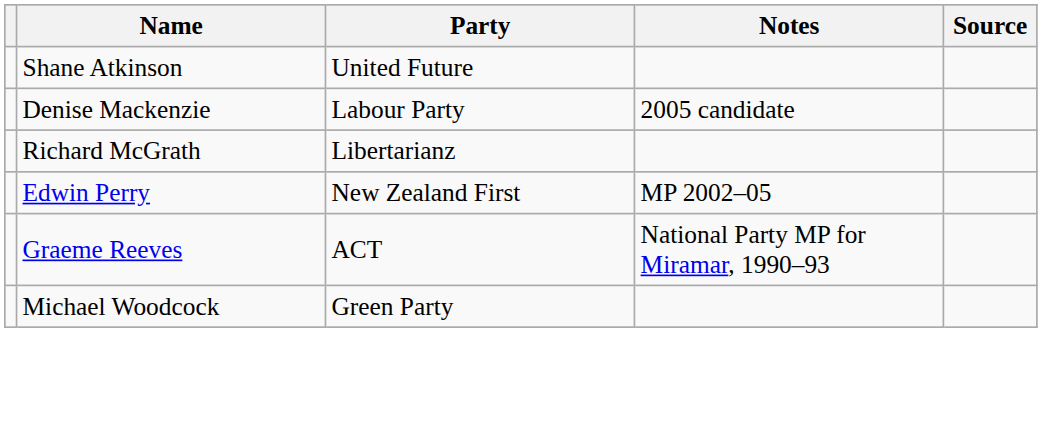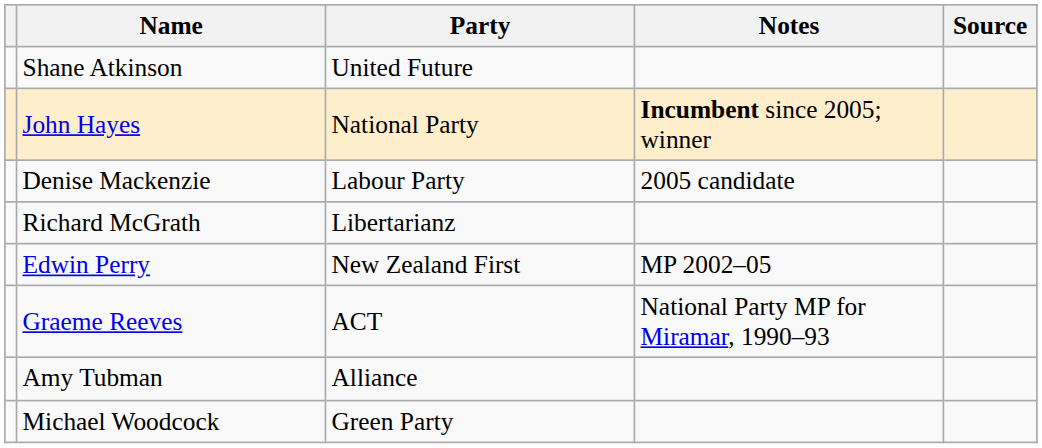+ row: John Hayes | National Party | Incumbent since 2005; winner
+ row: Amy Tubman | Alliance
